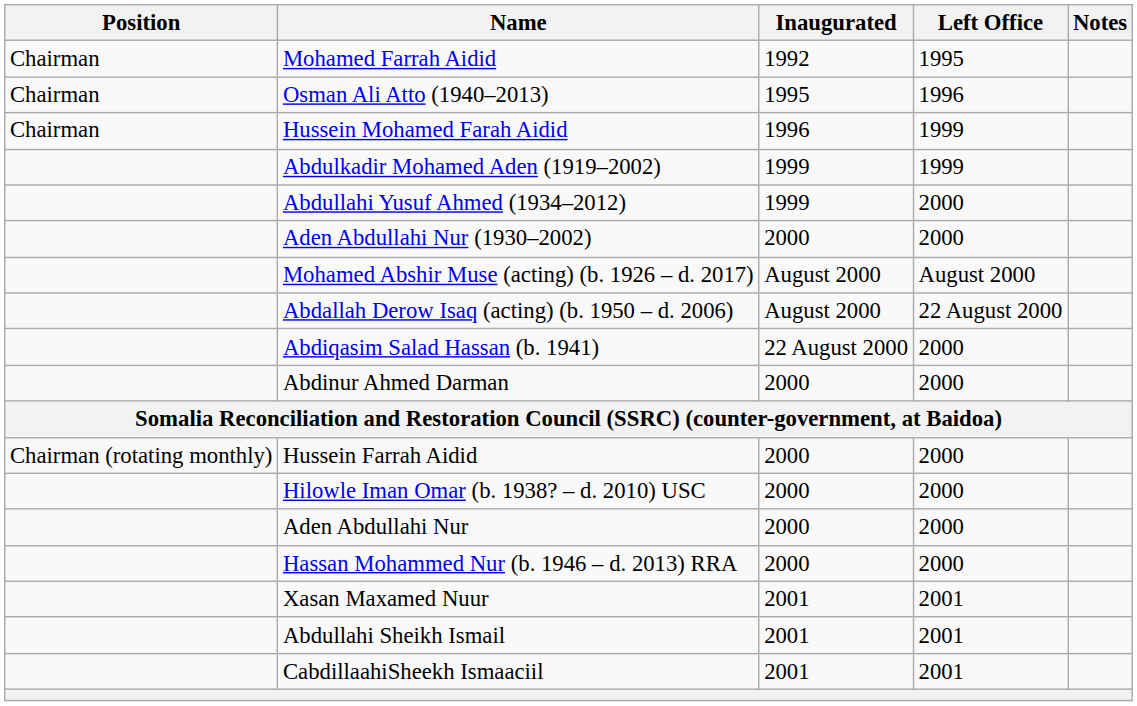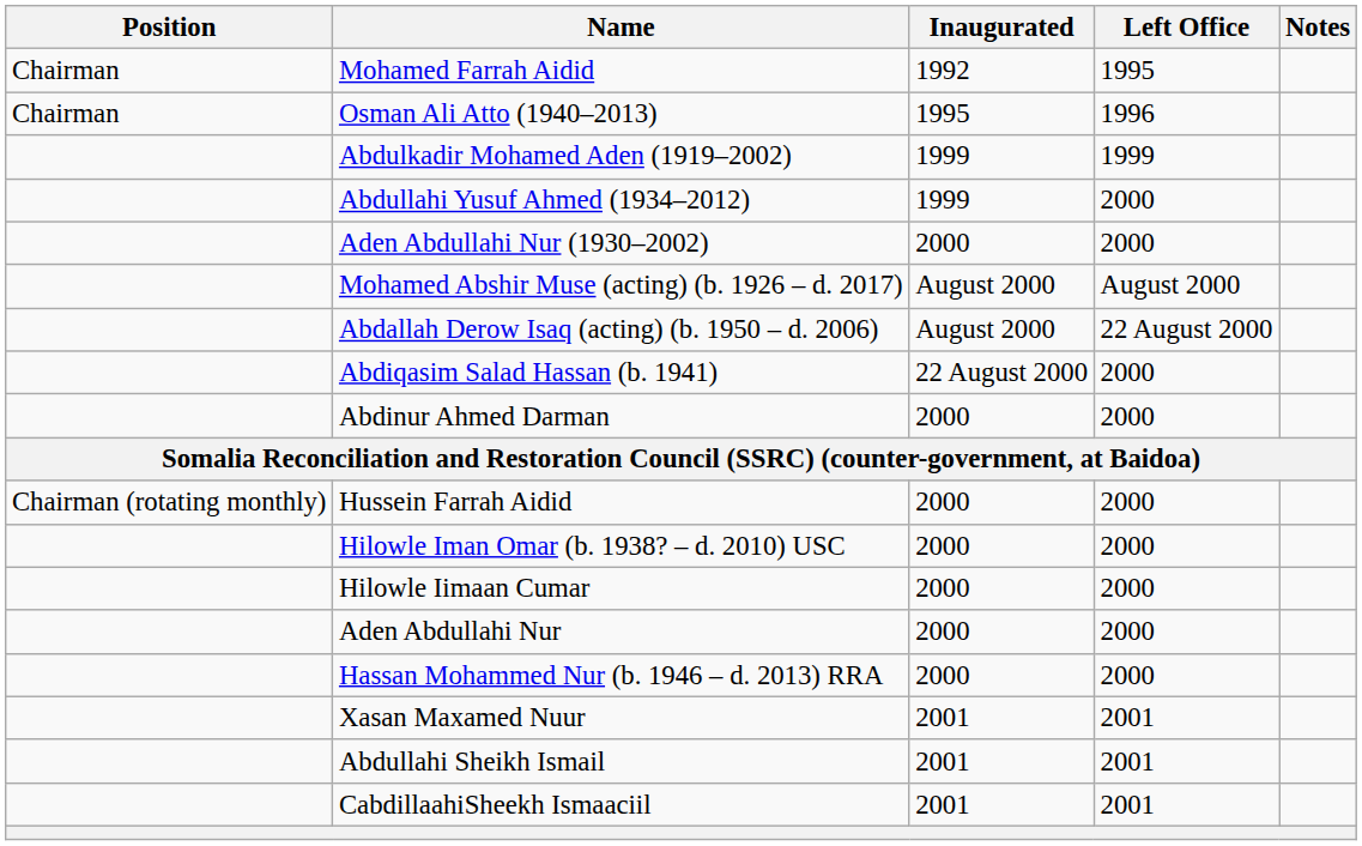- row: Chairman | Hussein Mohamed Farah Aidid | 1996 | 1999
+ row: Hilowle Iimaan Cumar | 2000 | 2000
